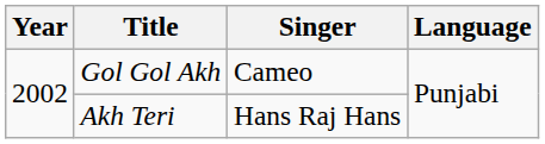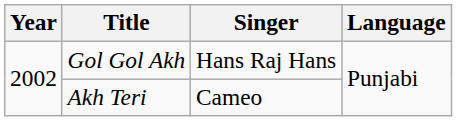Gol Gol Akh | Singer: Cameo -> Hans Raj Hans
Akh Teri | Singer: Hans Raj Hans -> Cameo
